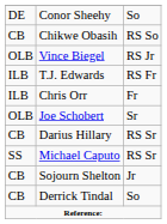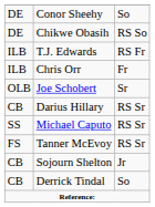Chikwe Obasih | column 1: CB -> DE
- row: OLB | Vince Biegel | RS Jr
+ row: FS | Tanner McEvoy | RS Sr
